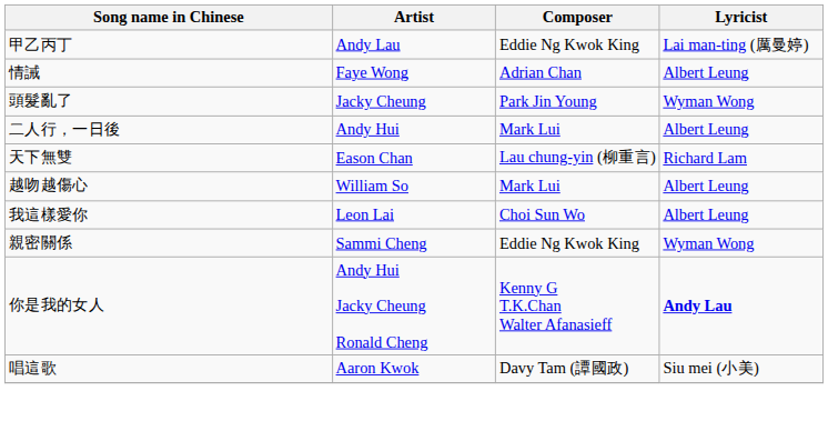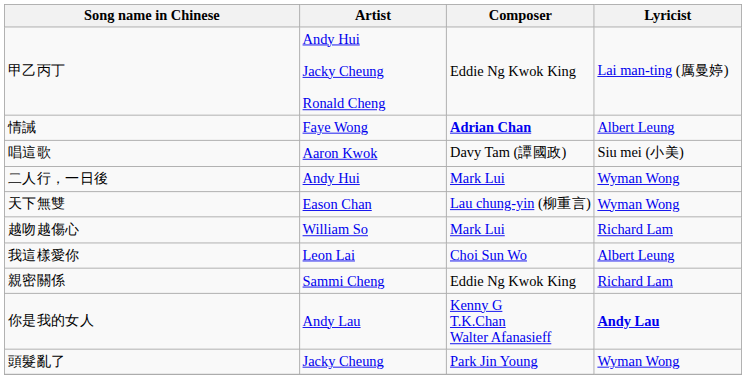甲乙丙丁 | Artist: Andy Lau -> Andy Hui Jacky Cheung Ronald Cheng
情誡 | Composer: normal -> bold
rows swapped: 唱這歌 <-> 頭髮亂了
二人行，一日後 | Lyricist: Albert Leung -> Wyman Wong
天下無雙 | Lyricist: Richard Lam -> Wyman Wong
越吻越傷心 | Lyricist: Albert Leung -> Richard Lam
親密關係 | Lyricist: Wyman Wong -> Richard Lam
你是我的女人 | Artist: Andy Hui Jacky Cheung Ronald Cheng -> Andy Lau
